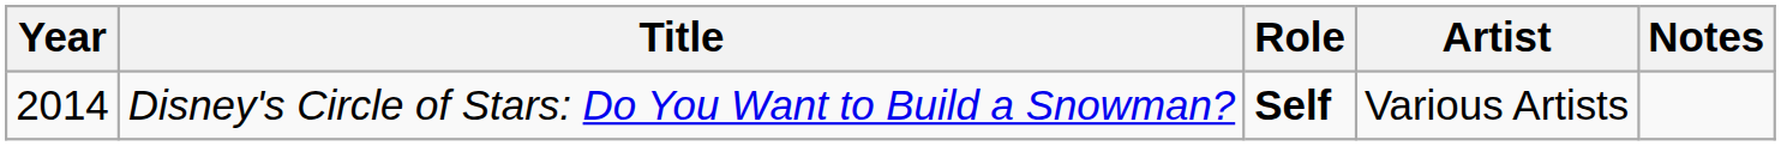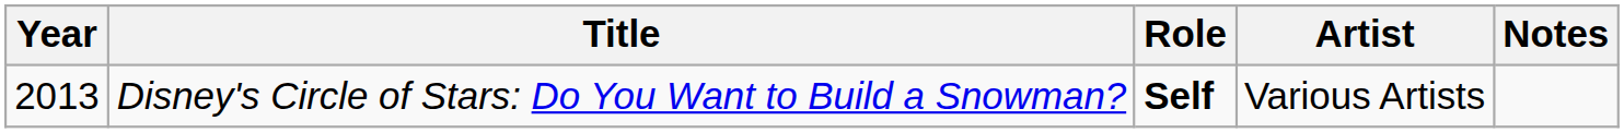Disney's Circle of Stars: Do You Want to Build a Snowman? | Year: 2014 -> 2013
